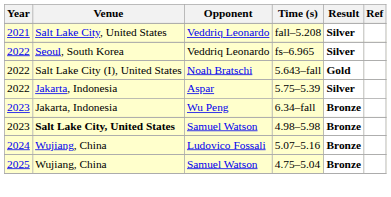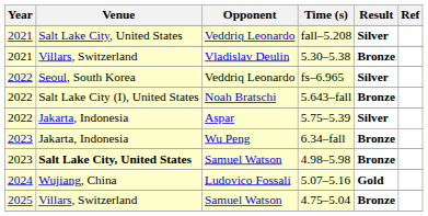+ row: 2021 | Villars, Switzerland | Vladislav Deulin | 5.30–5.38 | Bronze
5.643–fall | Result: Gold -> Bronze
5.07–5.16 | Result: Bronze -> Gold
4.75–5.04 | Venue: Wujiang, China -> Villars, Switzerland
